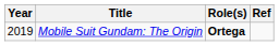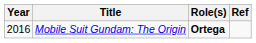Mobile Suit Gundam: The Origin | Year: 2019 -> 2016
